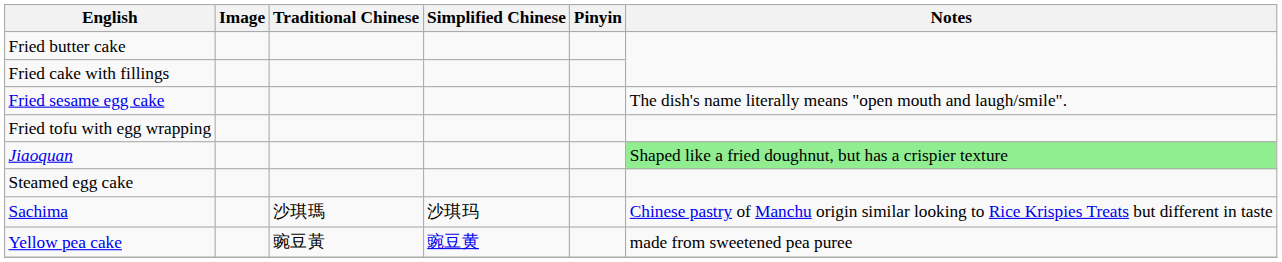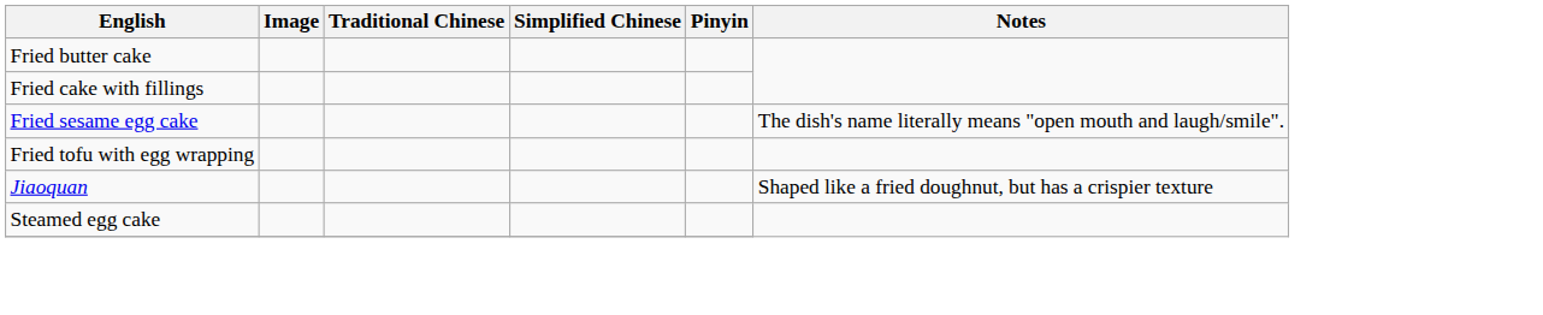Jiaoquan | Notes: lightgreen background -> no background
- row: Sachima | 沙琪瑪 | 沙琪玛 | Chinese pastry of Manchu origin similar looking to Rice Krispies Treats but different in taste
- row: Yellow pea cake | 豌豆黃 | 豌豆黄 | made from sweetened pea puree
